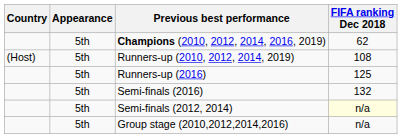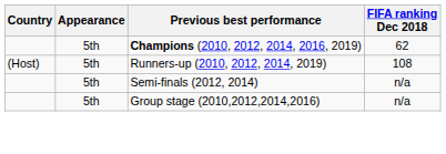- row: 5th | Runners-up (2016) | 125
- row: 5th | Semi-finals (2016) | 132
Semi-finals (2012, 2014) | FIFA ranking Dec 2018: lightyellow background -> no background
